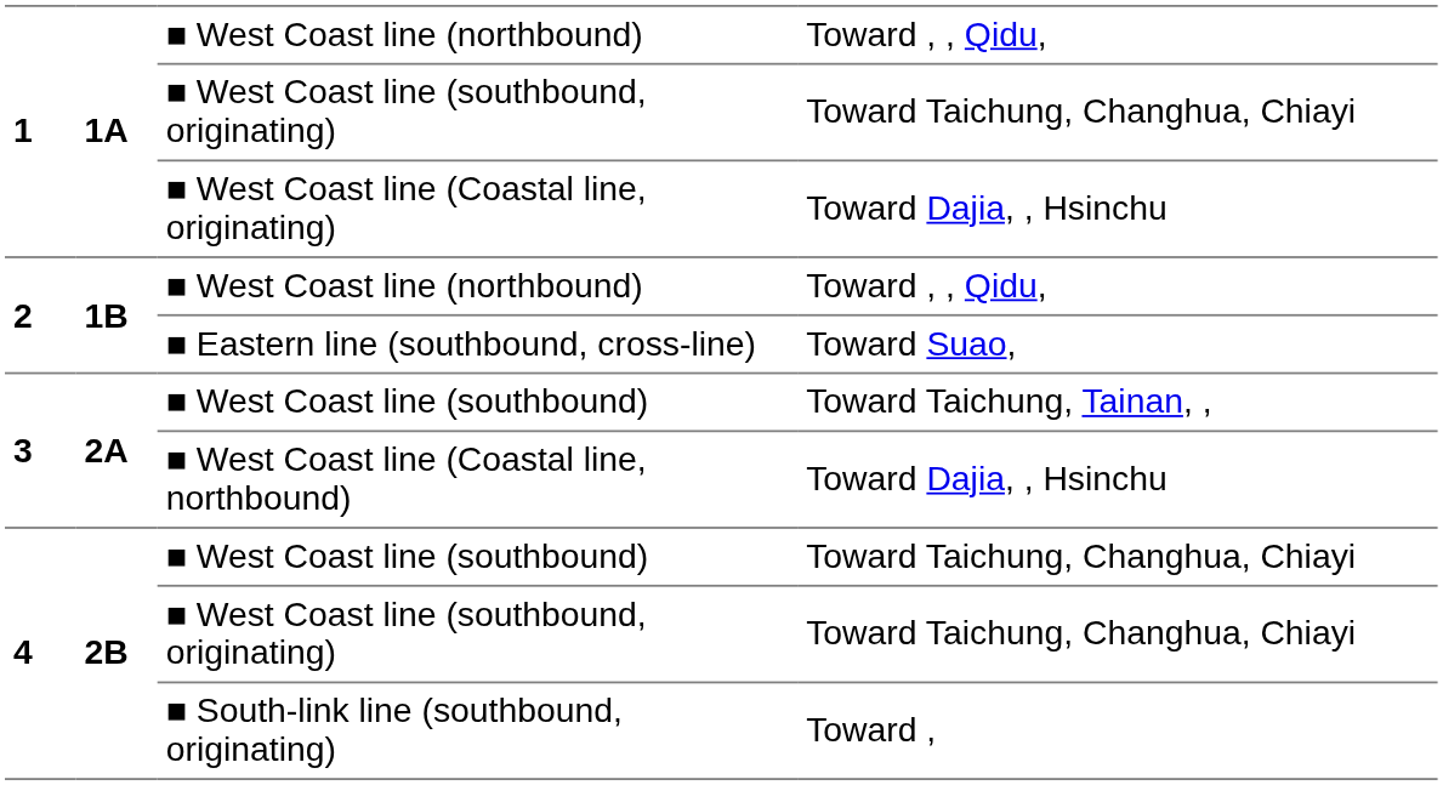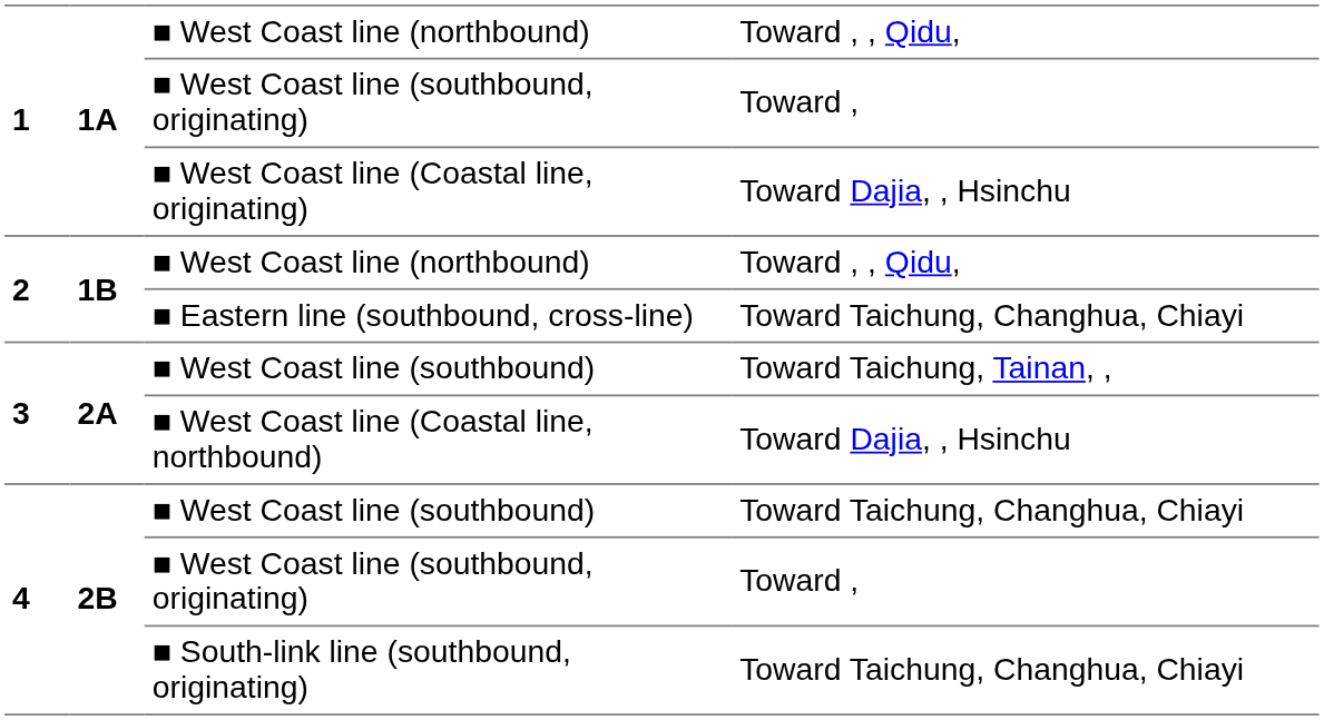1 / ■ West Coast line (southbound, originating) | column 4: Toward Taichung, Changhua, Chiayi -> Toward ,
■ Eastern line (southbound, cross-line) | column 4: Toward Suao, -> Toward Taichung, Changhua, Chiayi
4 / ■ West Coast line (southbound, originating) | column 4: Toward Taichung, Changhua, Chiayi -> Toward ,
■ South-link line (southbound, originating) | column 4: Toward , -> Toward Taichung, Changhua, Chiayi
